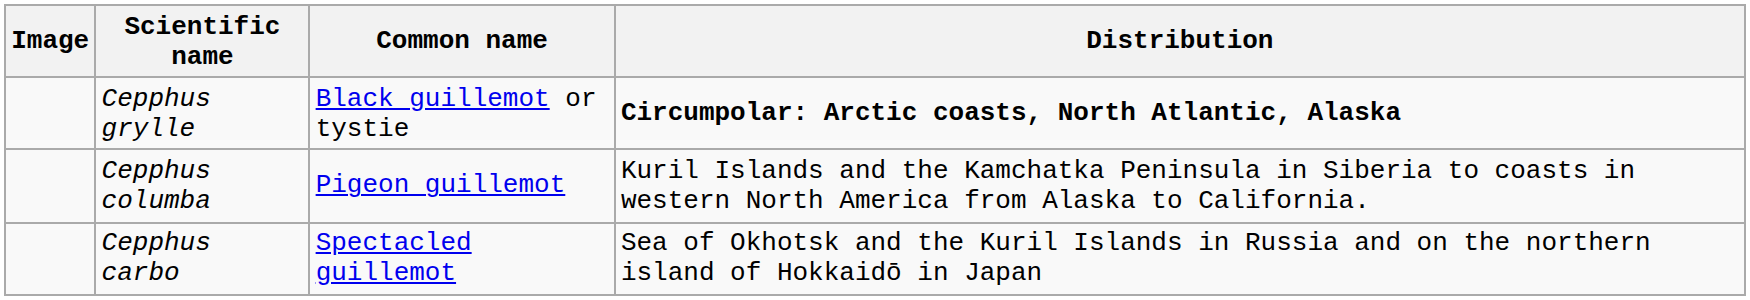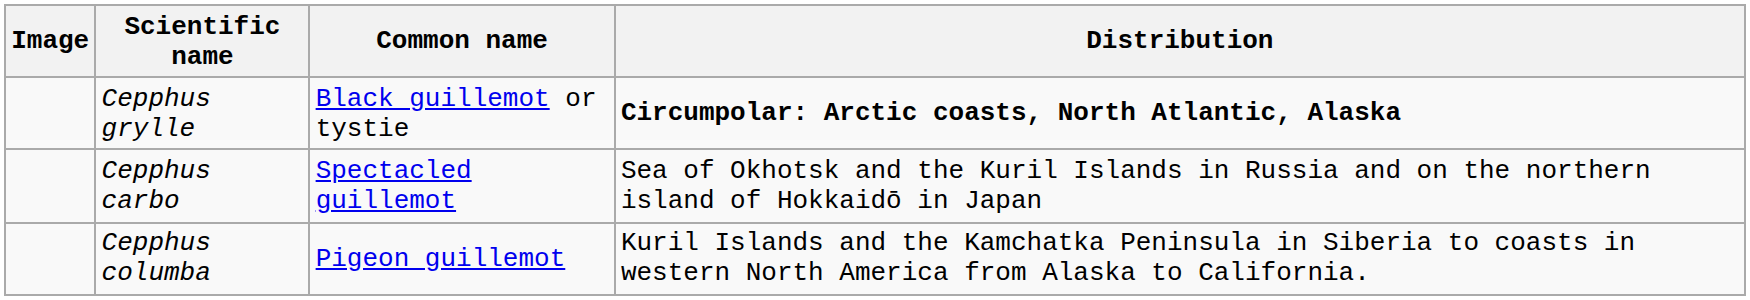rows swapped: Cepphus columba <-> Cepphus carbo
